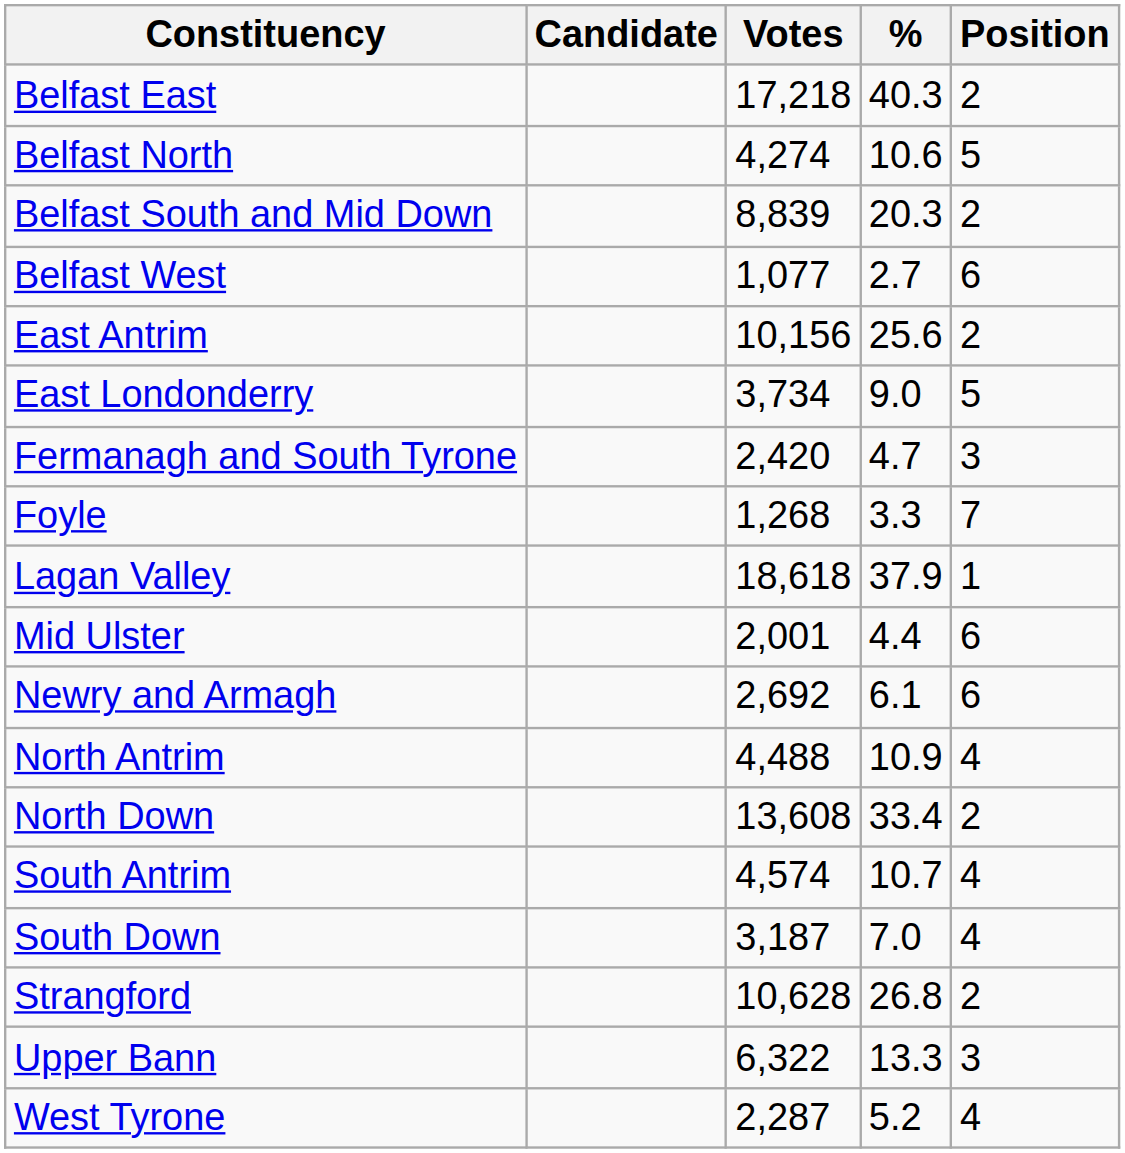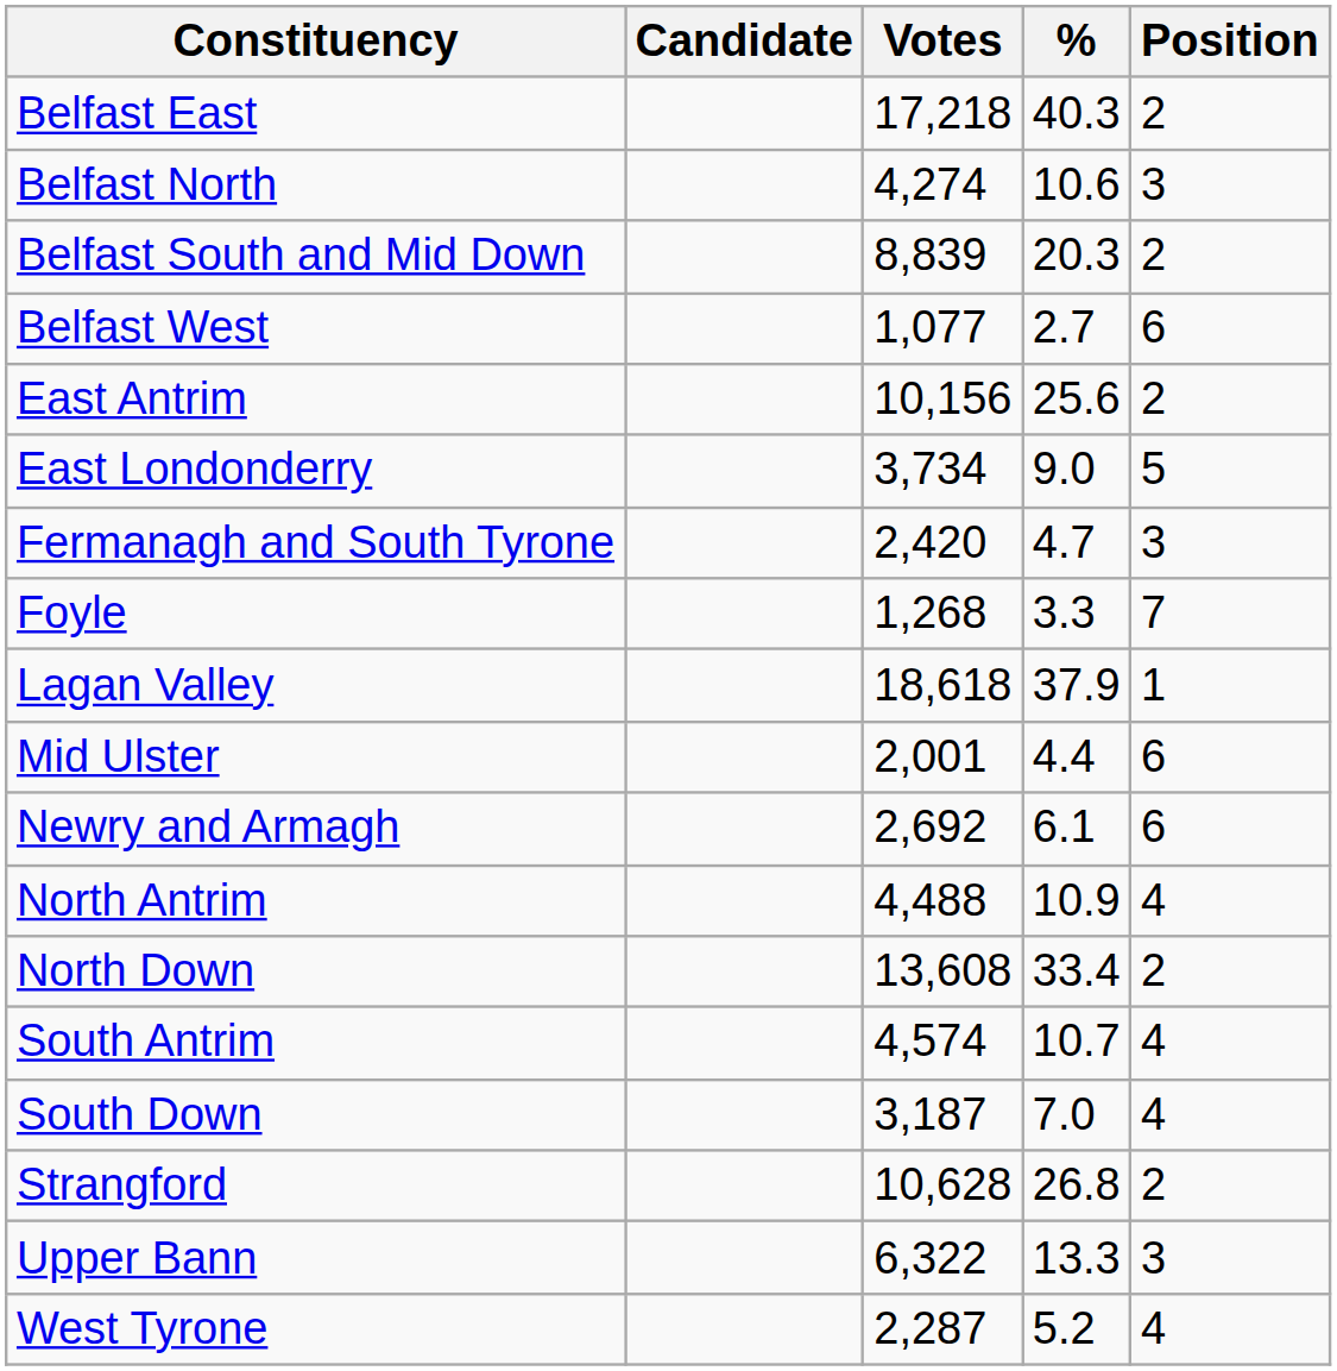Belfast North | Position: 5 -> 3
